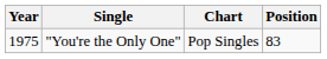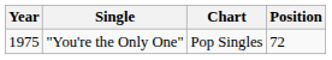"You're the Only One" | Position: 83 -> 72
